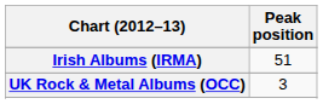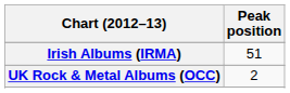UK Rock & Metal Albums (OCC) | Peak position: 3 -> 2
